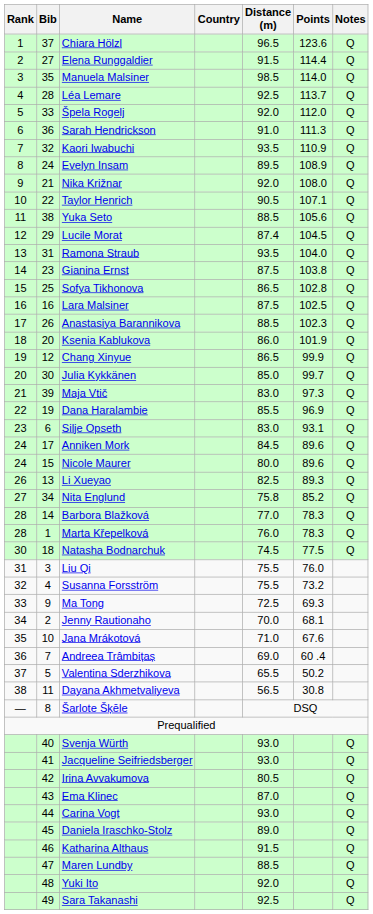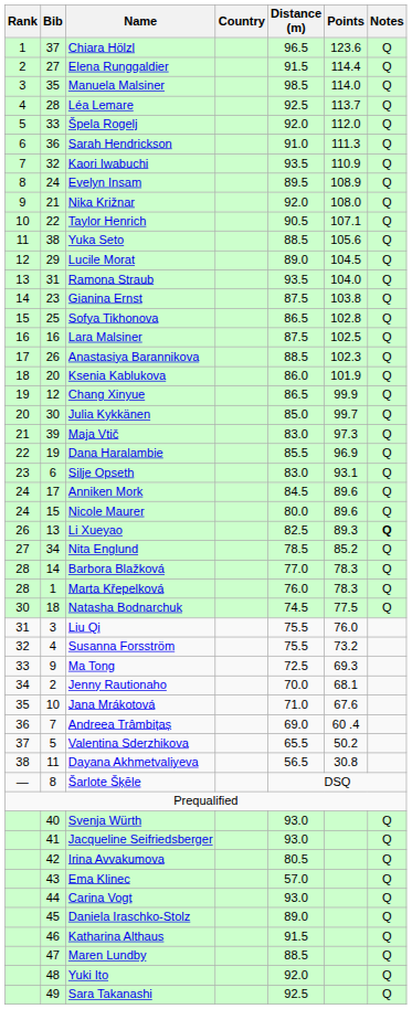Lucile Morat | Distance (m): 87.4 -> 89.0
Li Xueyao | Notes: normal -> bold
Nita Englund | Distance (m): 75.8 -> 78.5
Ema Klinec | Distance (m): 87.0 -> 57.0
